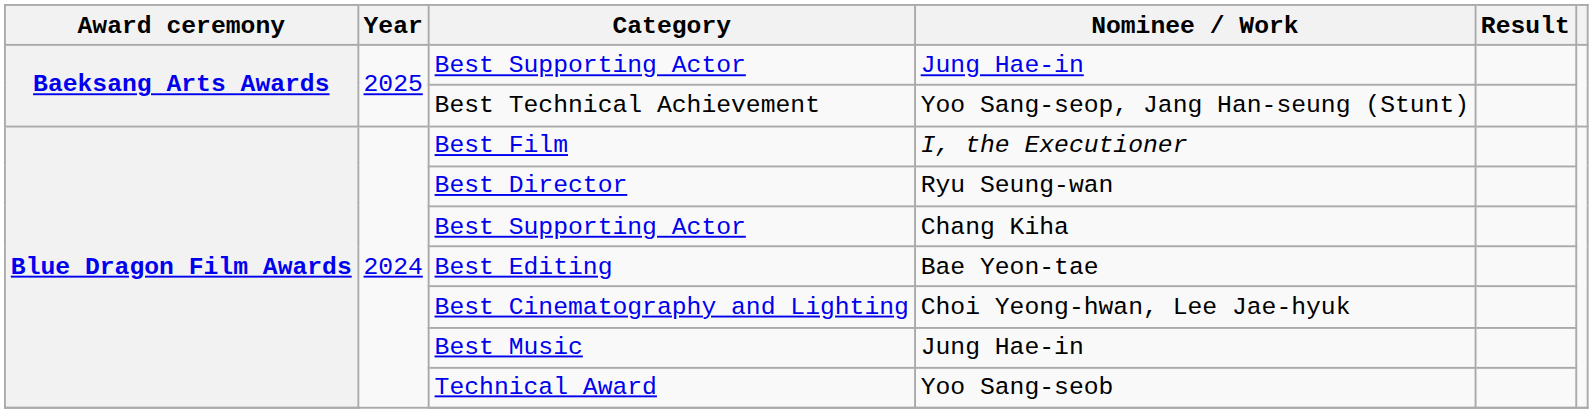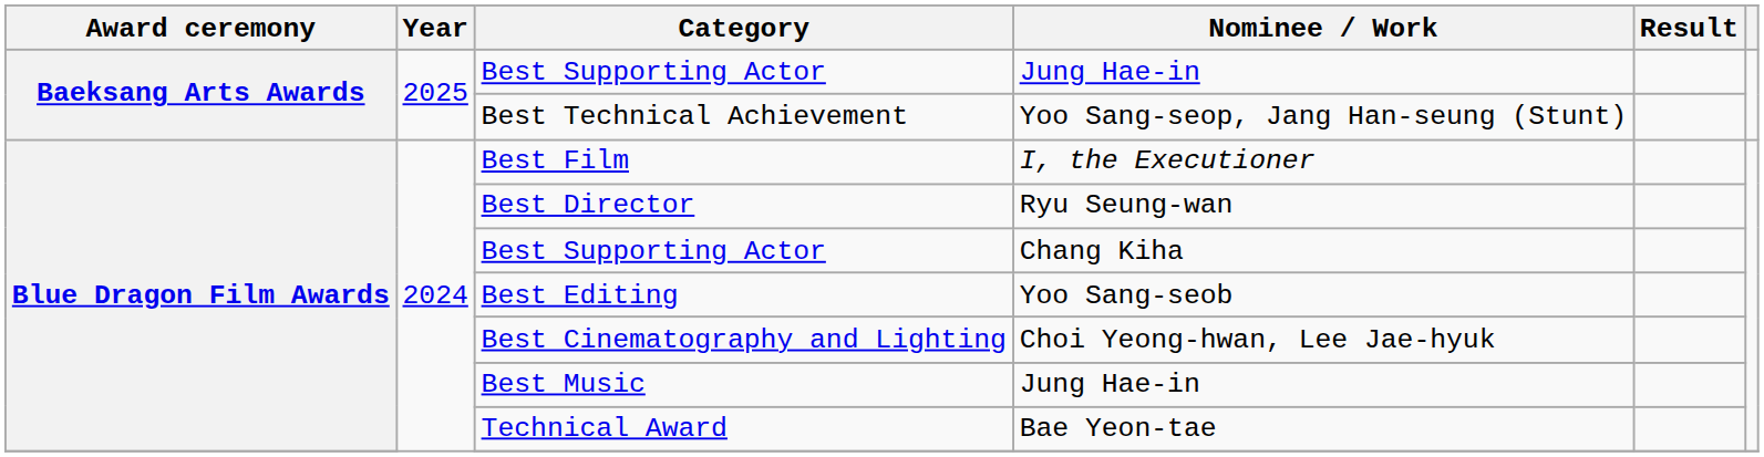Best Editing | Nominee / Work: Bae Yeon-tae -> Yoo Sang-seob
Technical Award | Nominee / Work: Yoo Sang-seob -> Bae Yeon-tae
